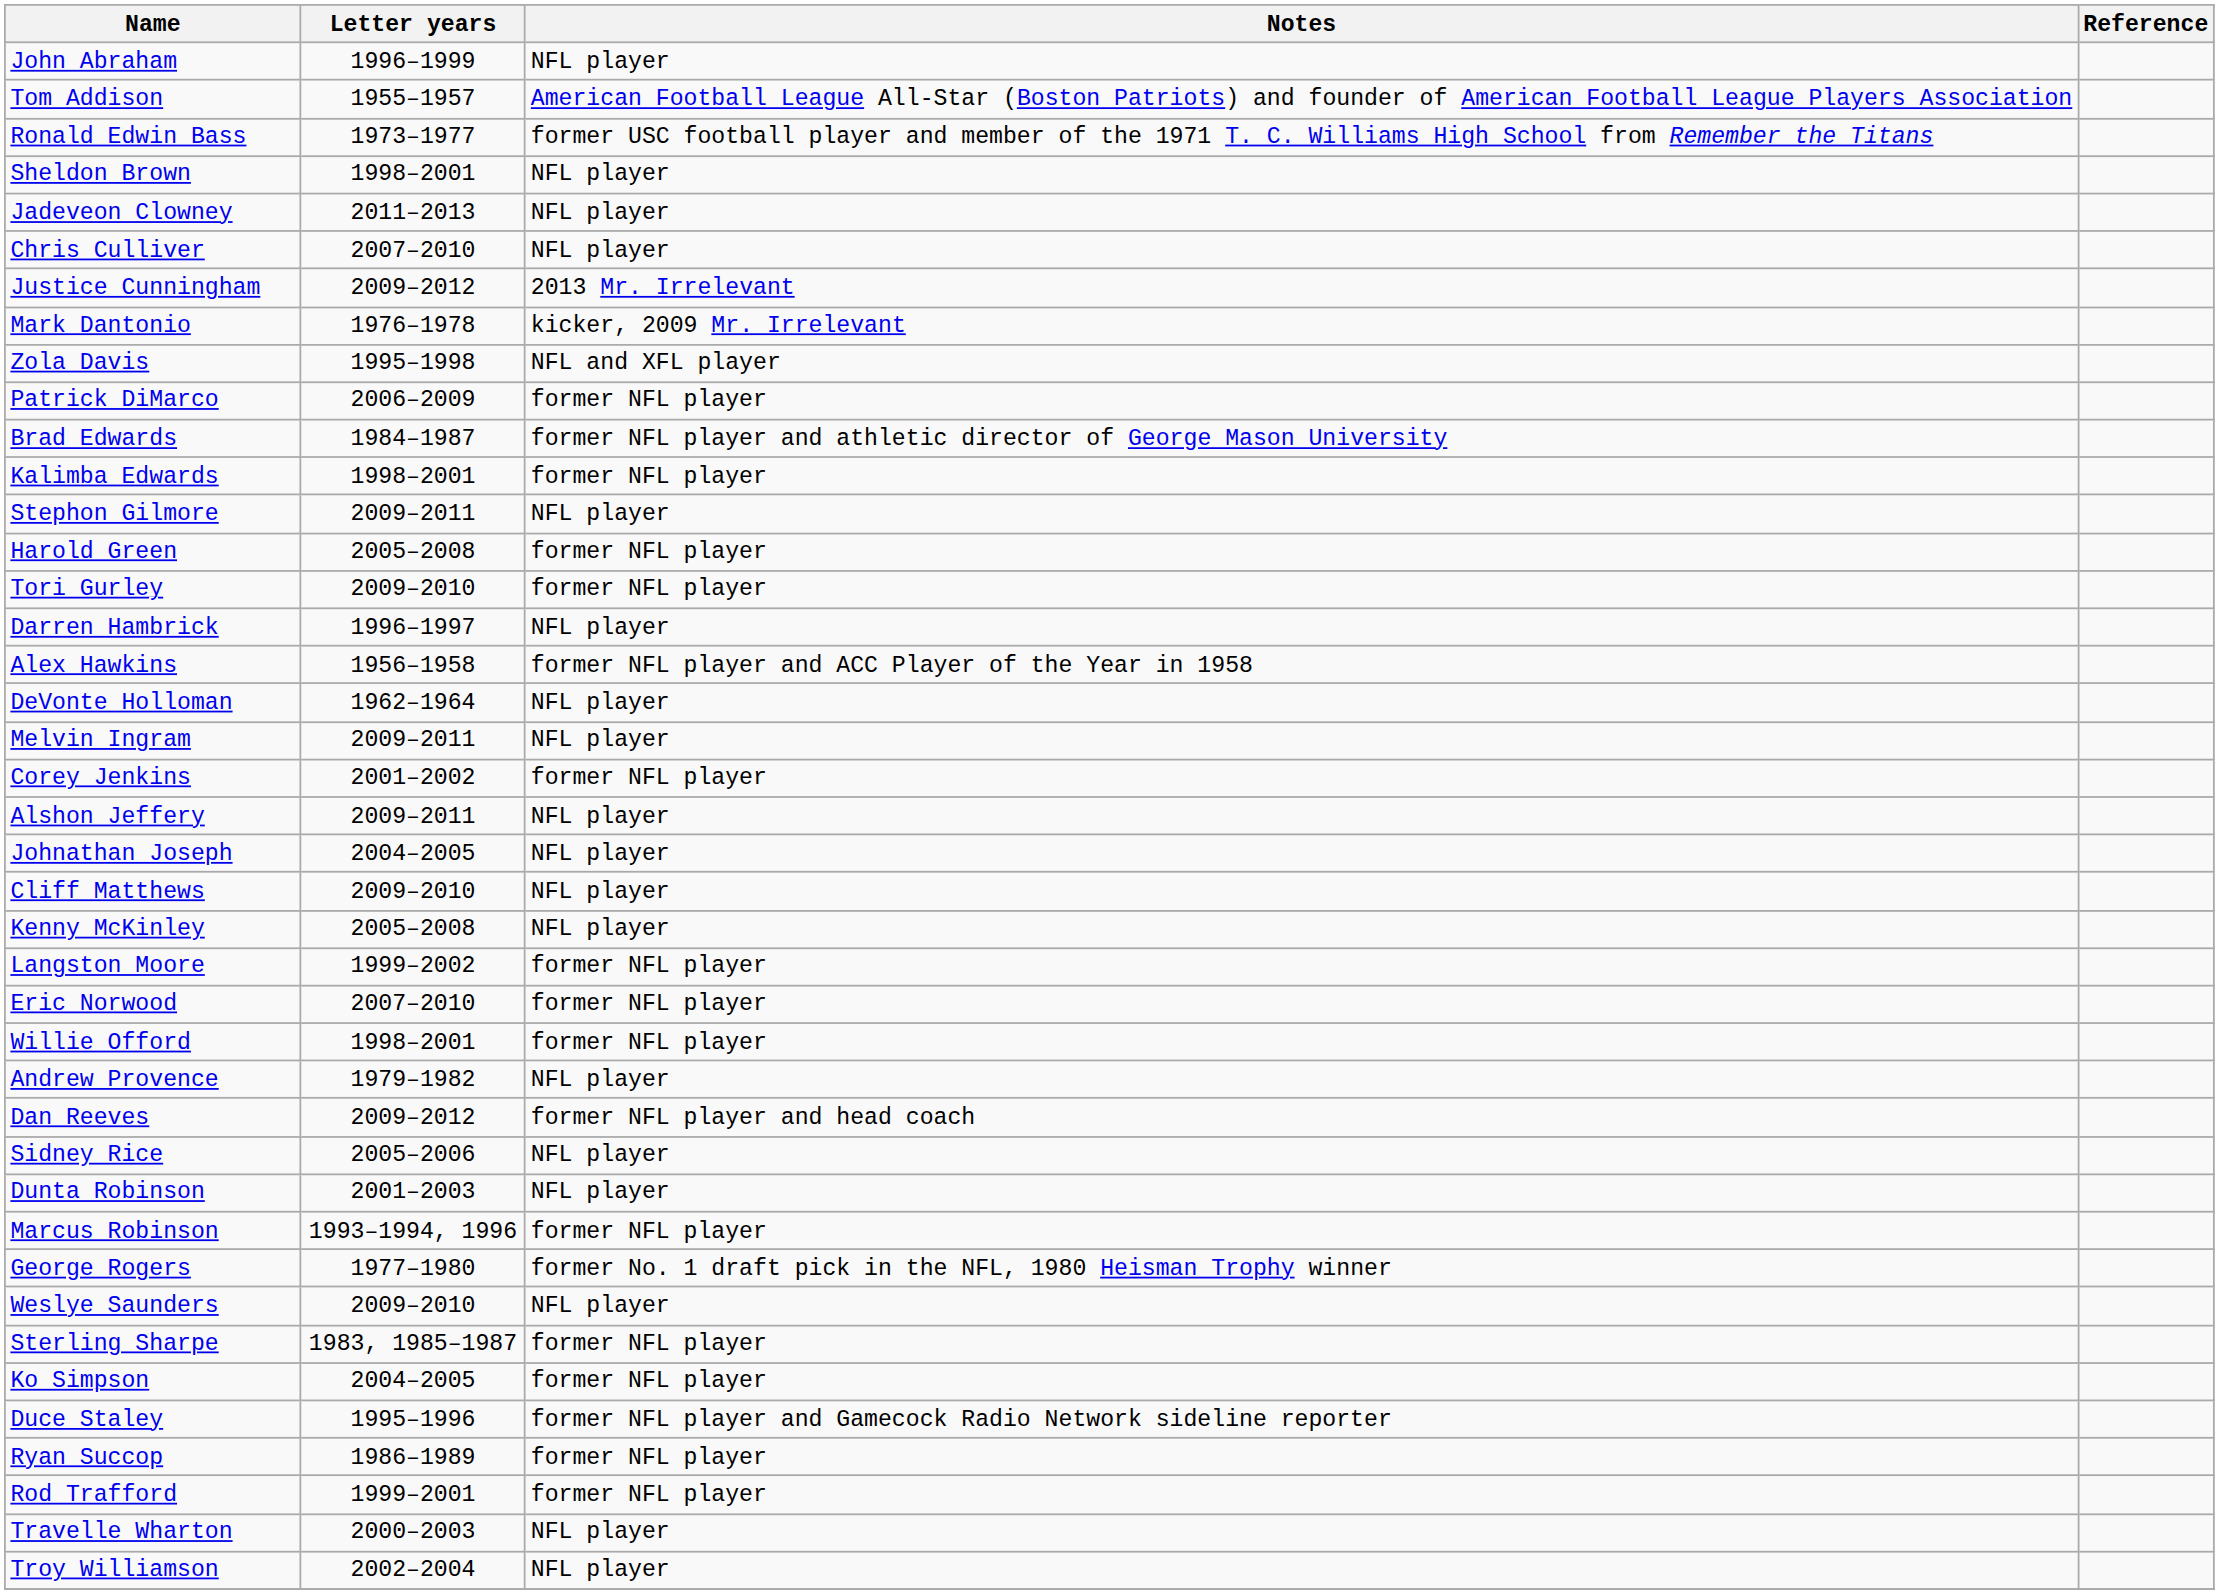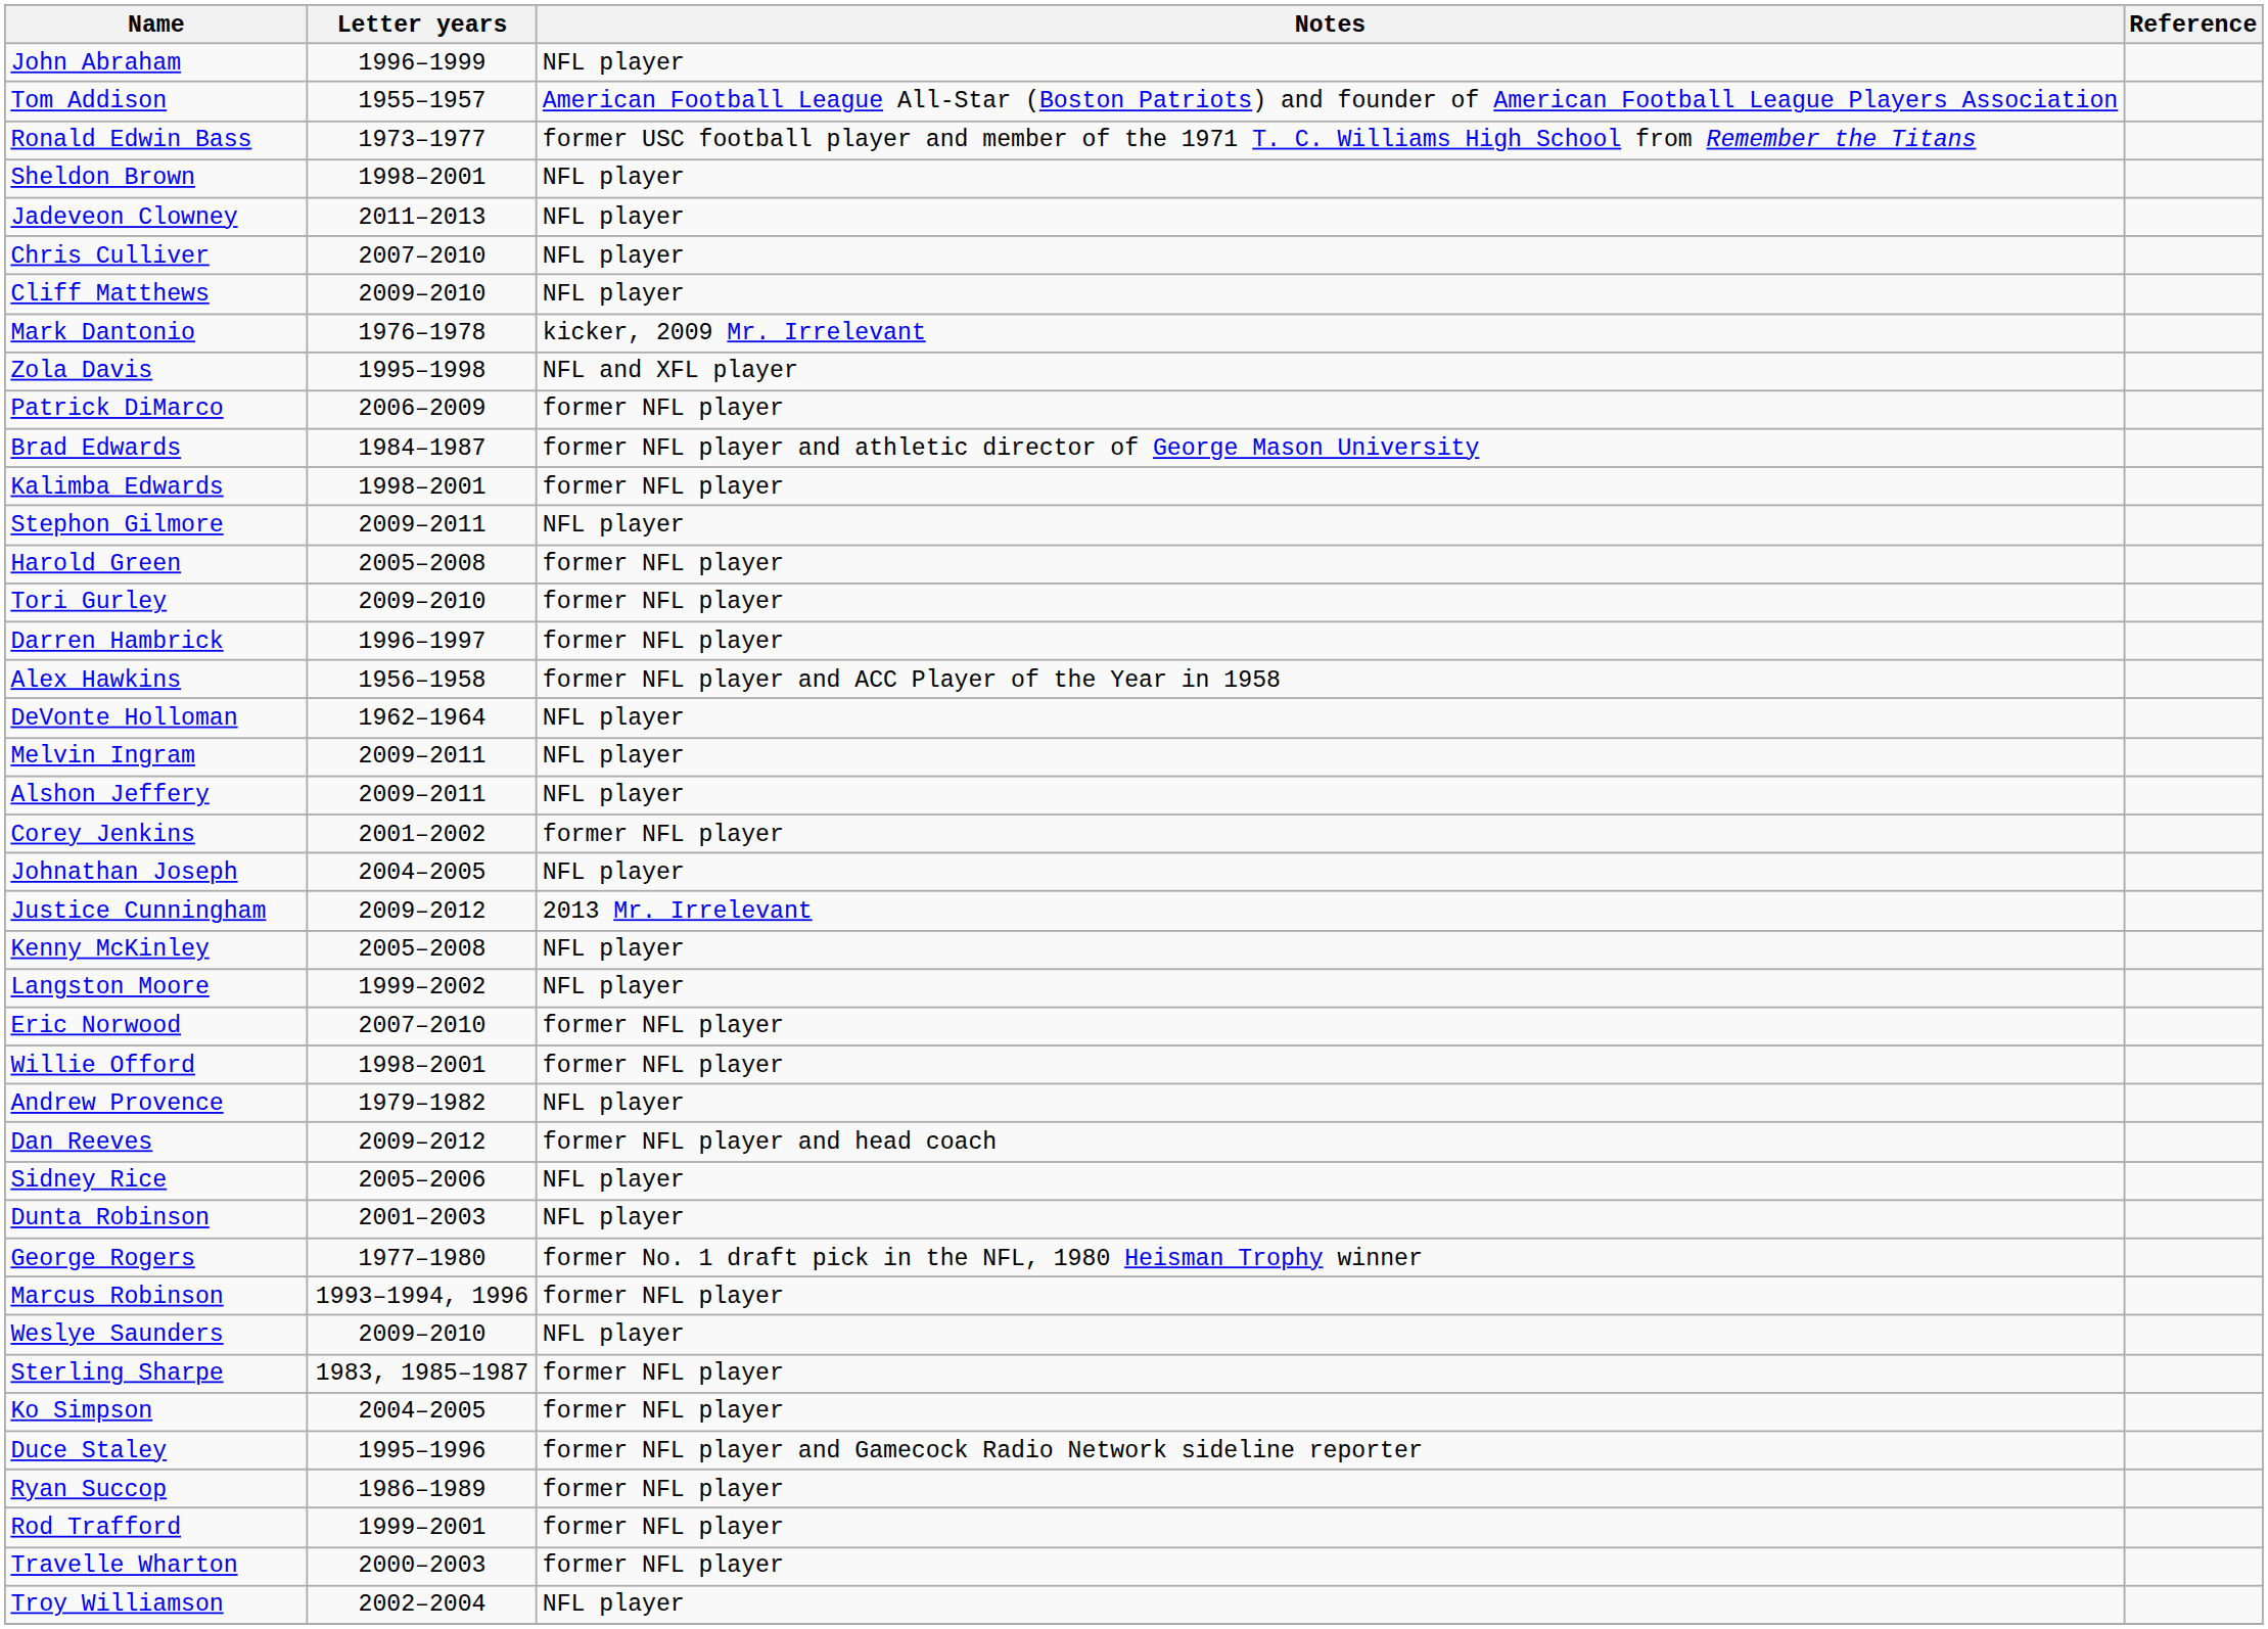rows swapped: Justice Cunningham <-> Cliff Matthews
Darren Hambrick | Notes: NFL player -> former NFL player
rows swapped: Alshon Jeffery <-> Corey Jenkins
Langston Moore | Notes: former NFL player -> NFL player
rows swapped: Marcus Robinson <-> George Rogers
Travelle Wharton | Notes: NFL player -> former NFL player
